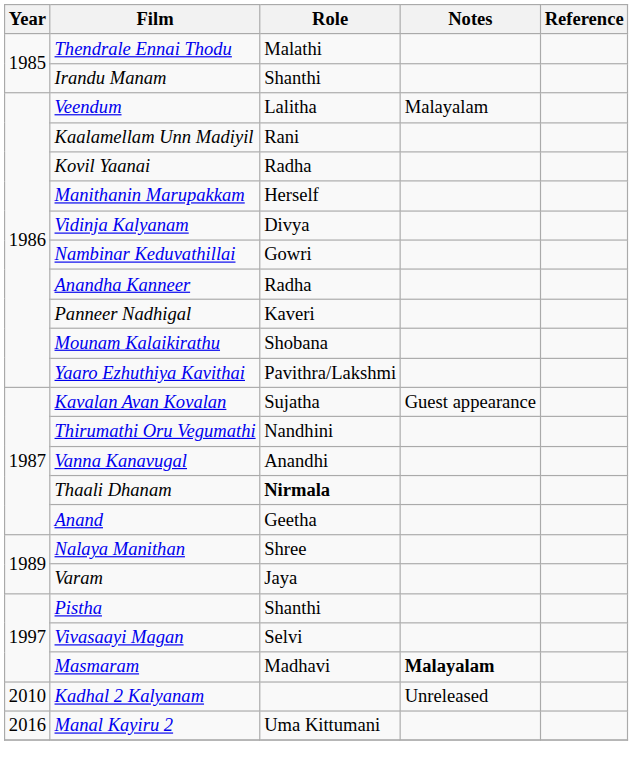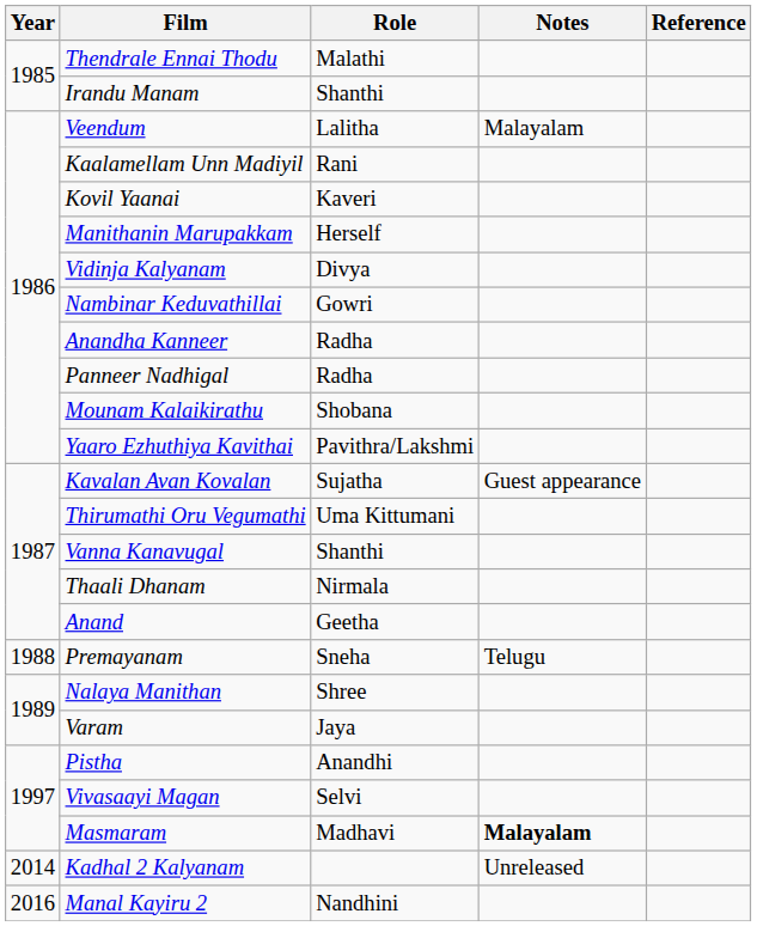Kovil Yaanai | Role: Radha -> Kaveri
Panneer Nadhigal | Role: Kaveri -> Radha
Thirumathi Oru Vegumathi | Role: Nandhini -> Uma Kittumani
Vanna Kanavugal | Role: Anandhi -> Shanthi
Thaali Dhanam | Role: bold -> normal
+ row: 1988 | Premayanam | Sneha | Telugu
Pistha | Role: Shanthi -> Anandhi
Kadhal 2 Kalyanam | Year: 2010 -> 2014
Manal Kayiru 2 | Role: Uma Kittumani -> Nandhini
